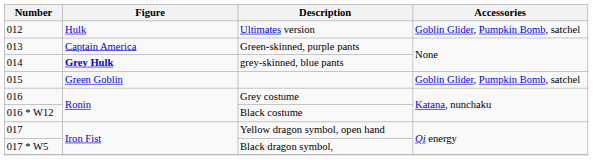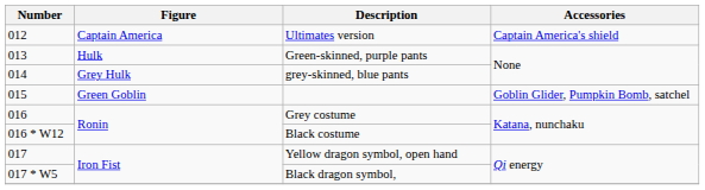Ultimates version | Figure: Hulk -> Captain America
Ultimates version | Accessories: Goblin Glider, Pumpkin Bomb, satchel -> Captain America's shield
Green-skinned, purple pants | Figure: Captain America -> Hulk
grey-skinned, blue pants | Figure: bold -> normal
